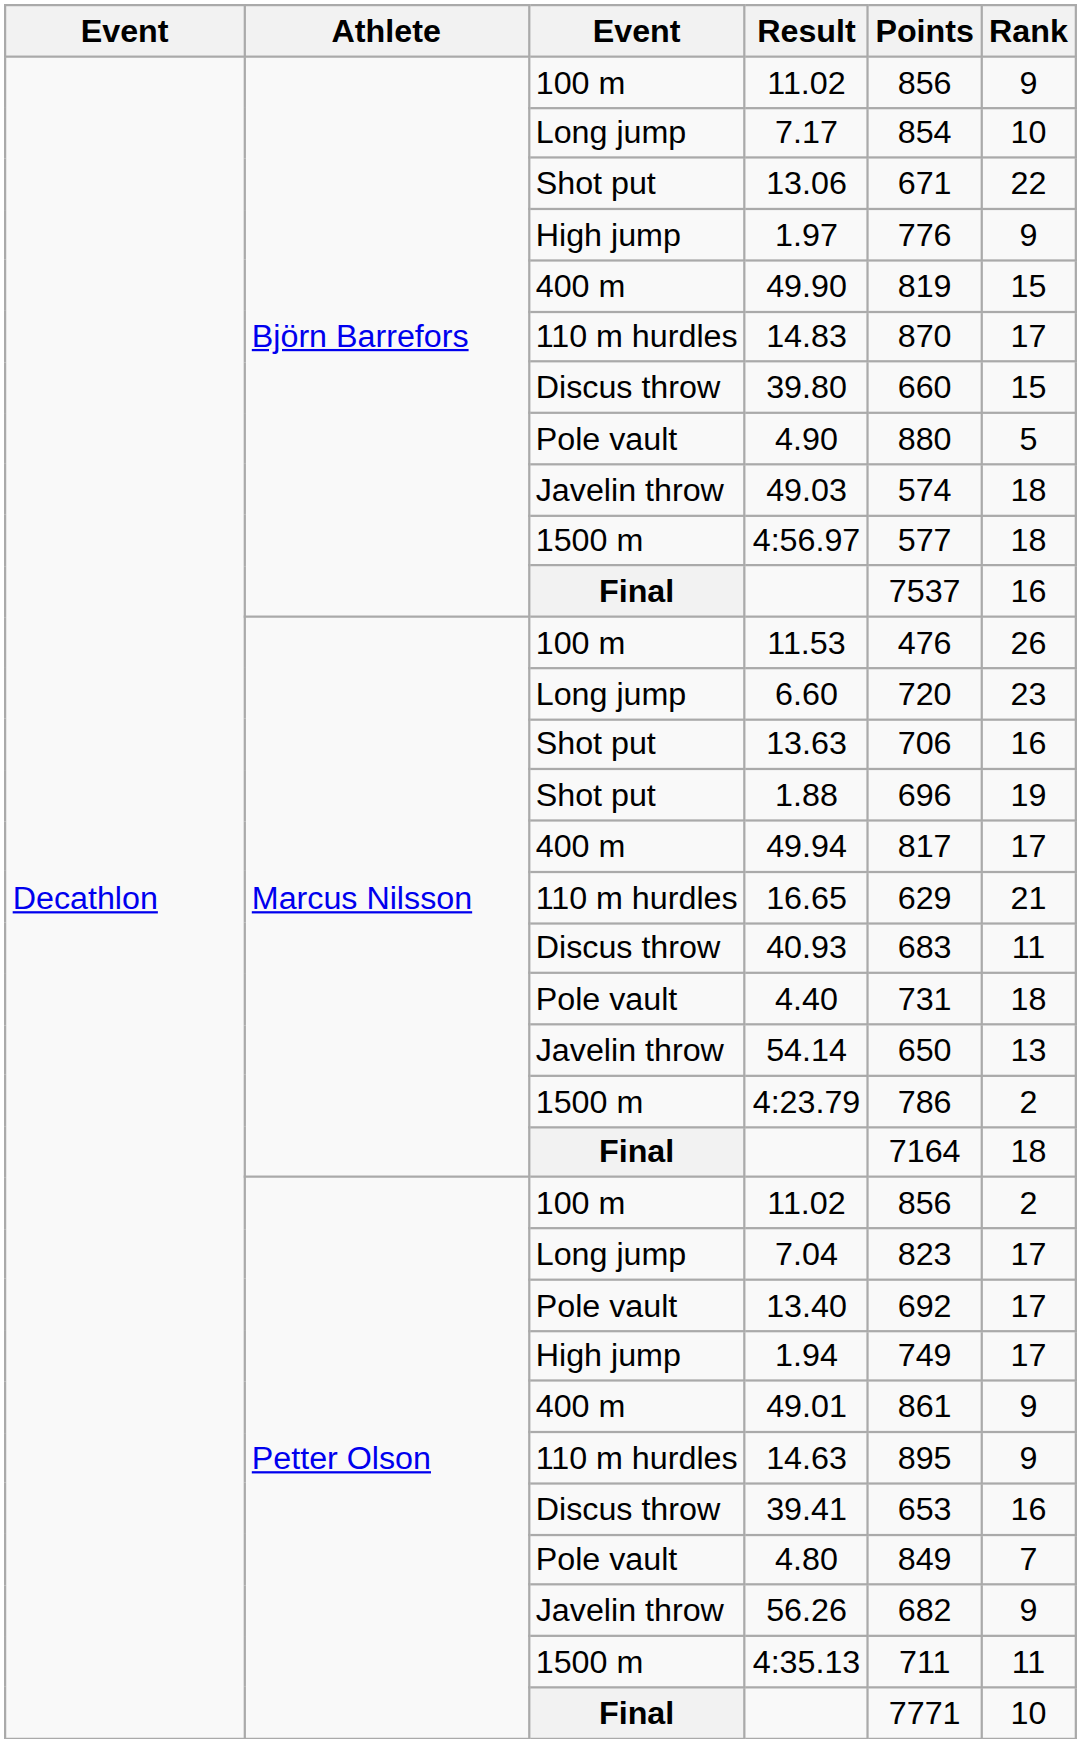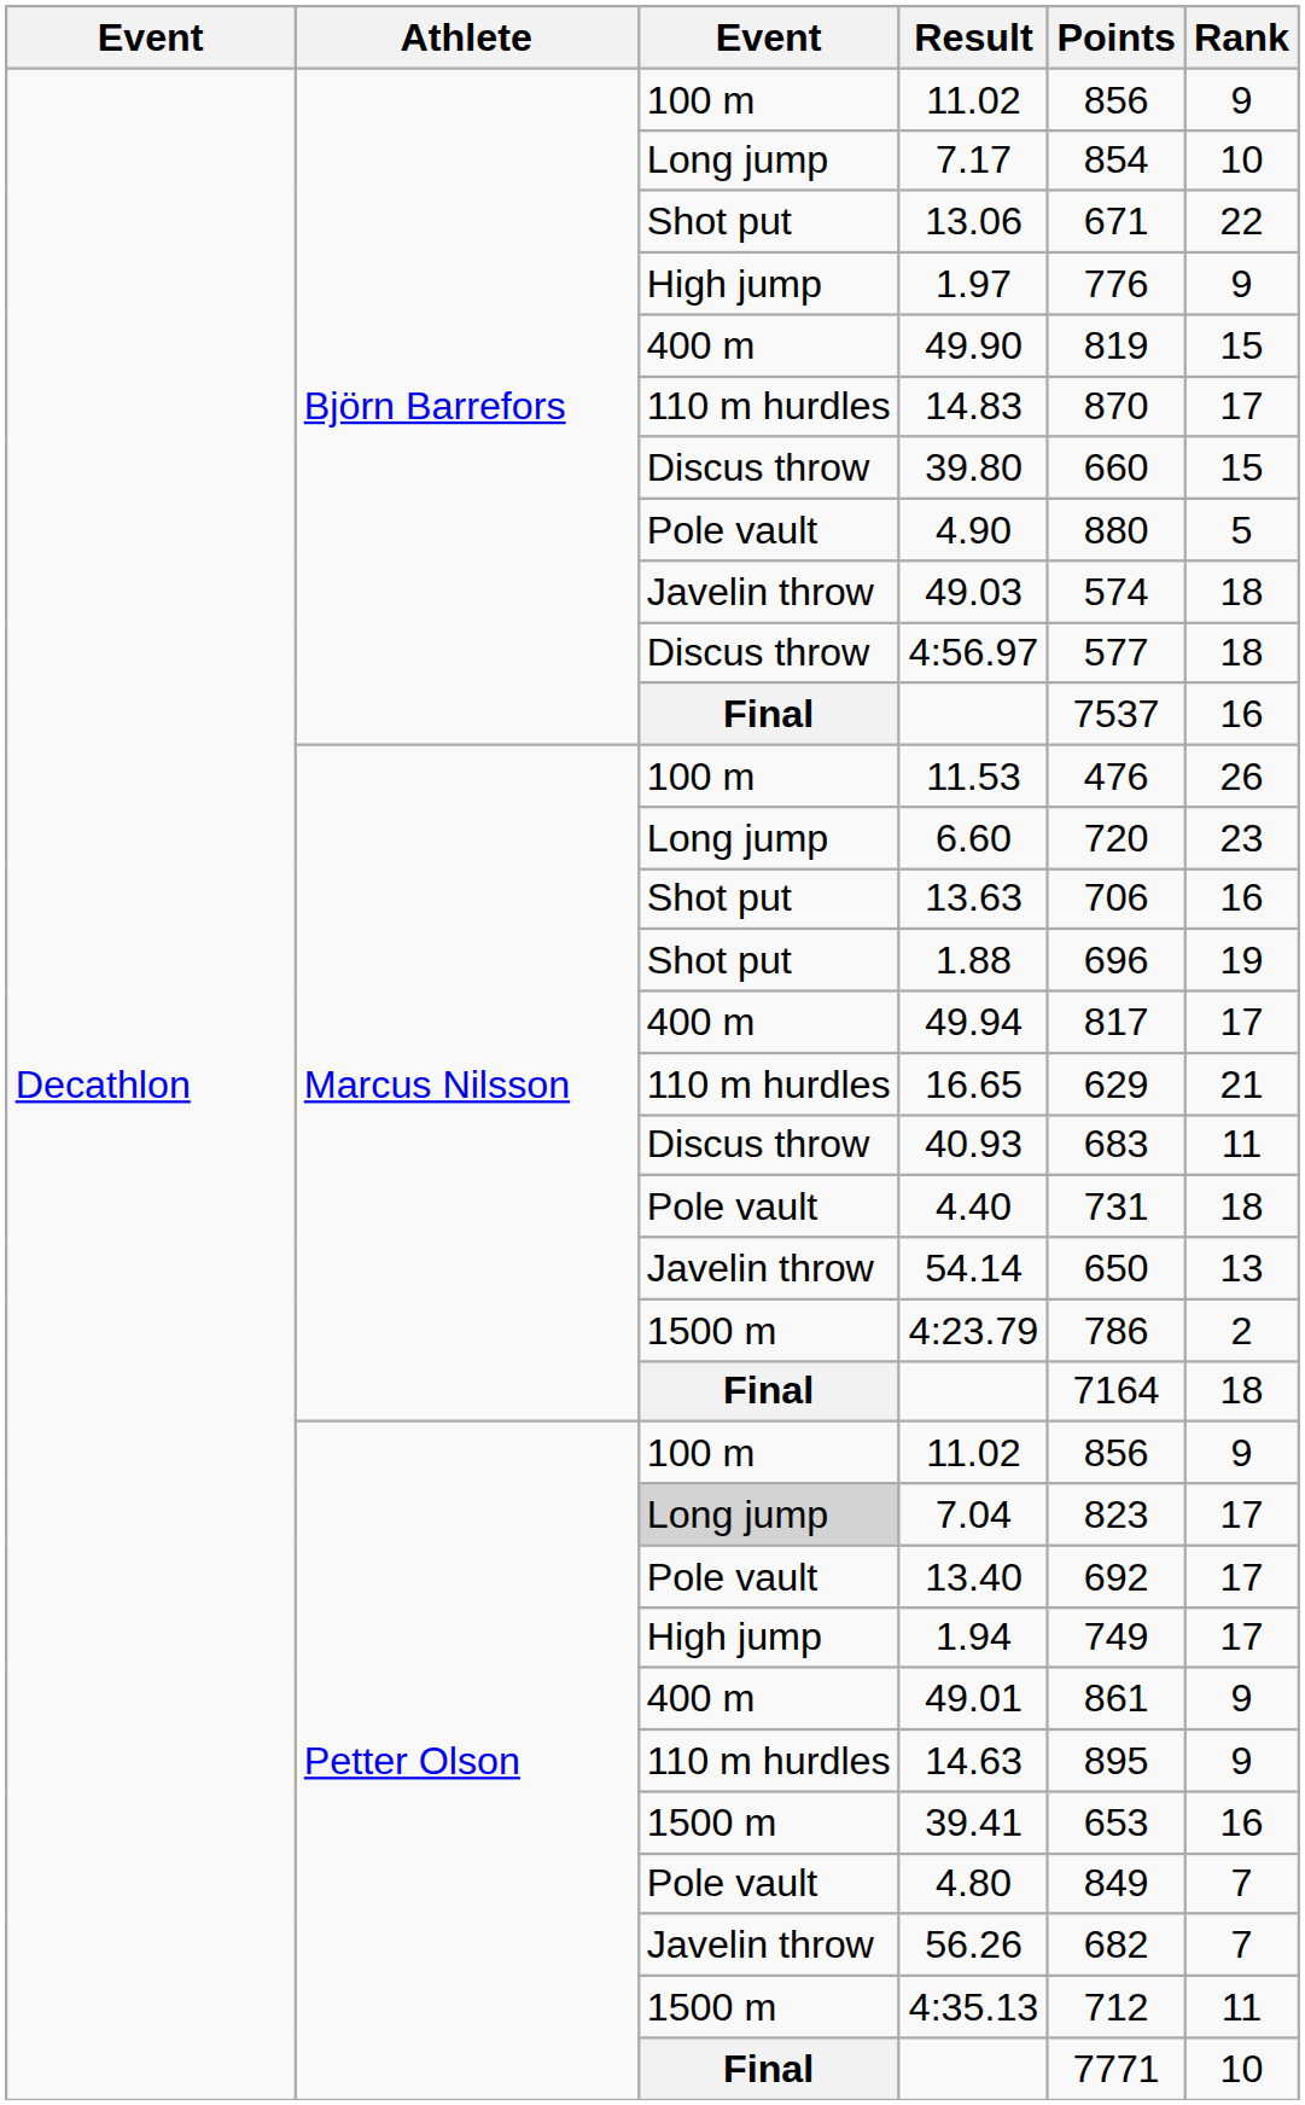4:56.97 | column 3: 1500 m -> Discus throw
Petter Olson / 11.02 | Rank: 2 -> 9
7.04 | column 3: no background -> lightgrey background
39.41 | column 3: Discus throw -> 1500 m
56.26 | Rank: 9 -> 7
4:35.13 | Points: 711 -> 712
